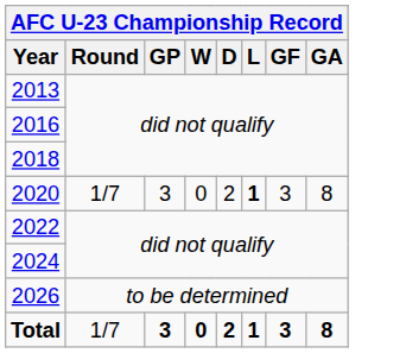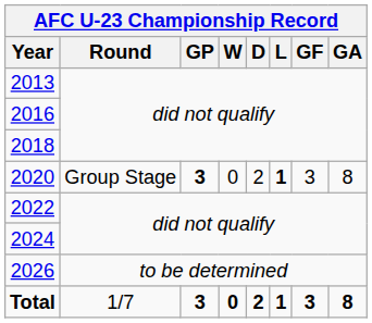2020 | Round: 1/7 -> Group Stage
2020 | GP: normal -> bold
